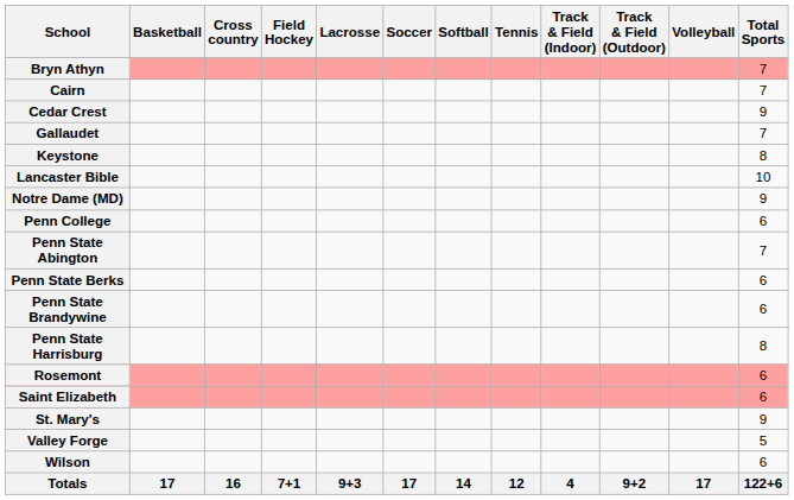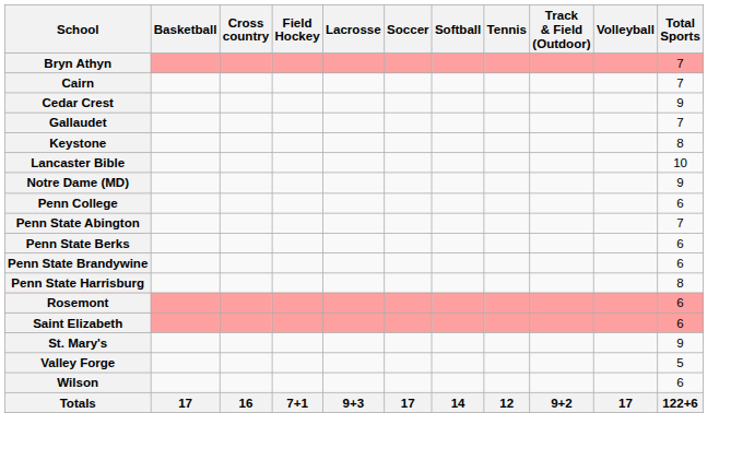- column: Track & Field (Indoor) | 4
